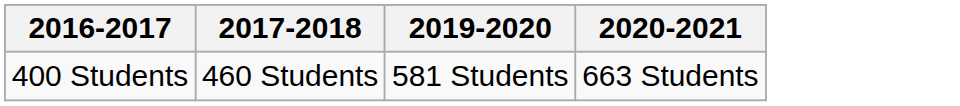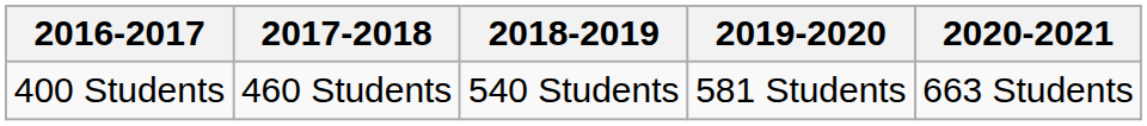+ column: 2018-2019 | 540 Students
